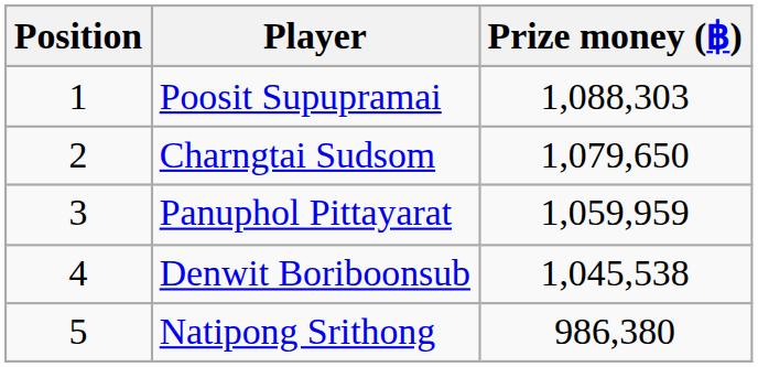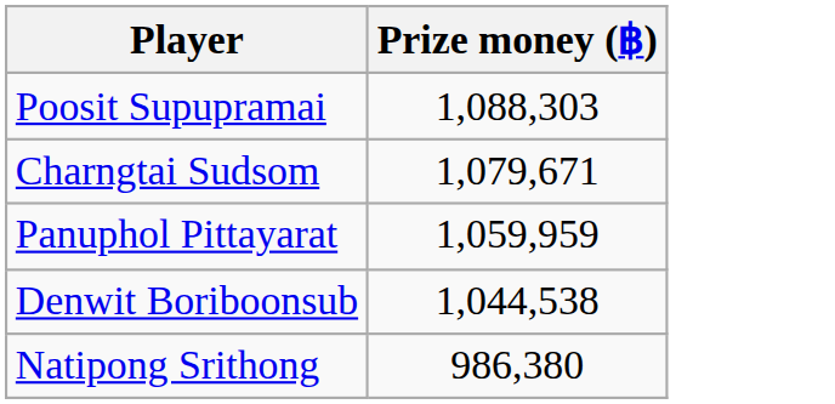- column: Position | 1 | 2 | 3 | 4 | 5
Charngtai Sudsom | Prize money (฿): 1,079,650 -> 1,079,671
Denwit Boriboonsub | Prize money (฿): 1,045,538 -> 1,044,538
